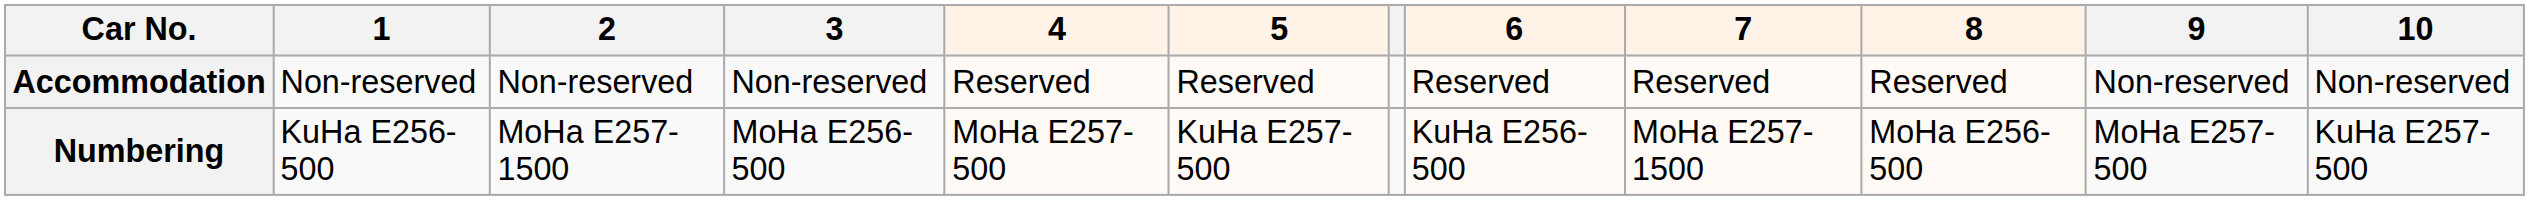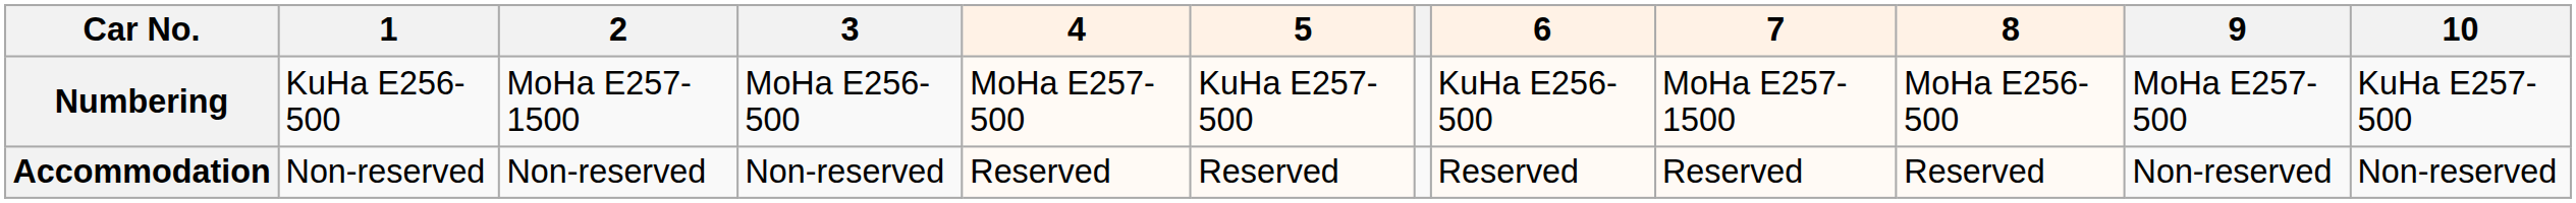rows swapped: Numbering <-> Accommodation
